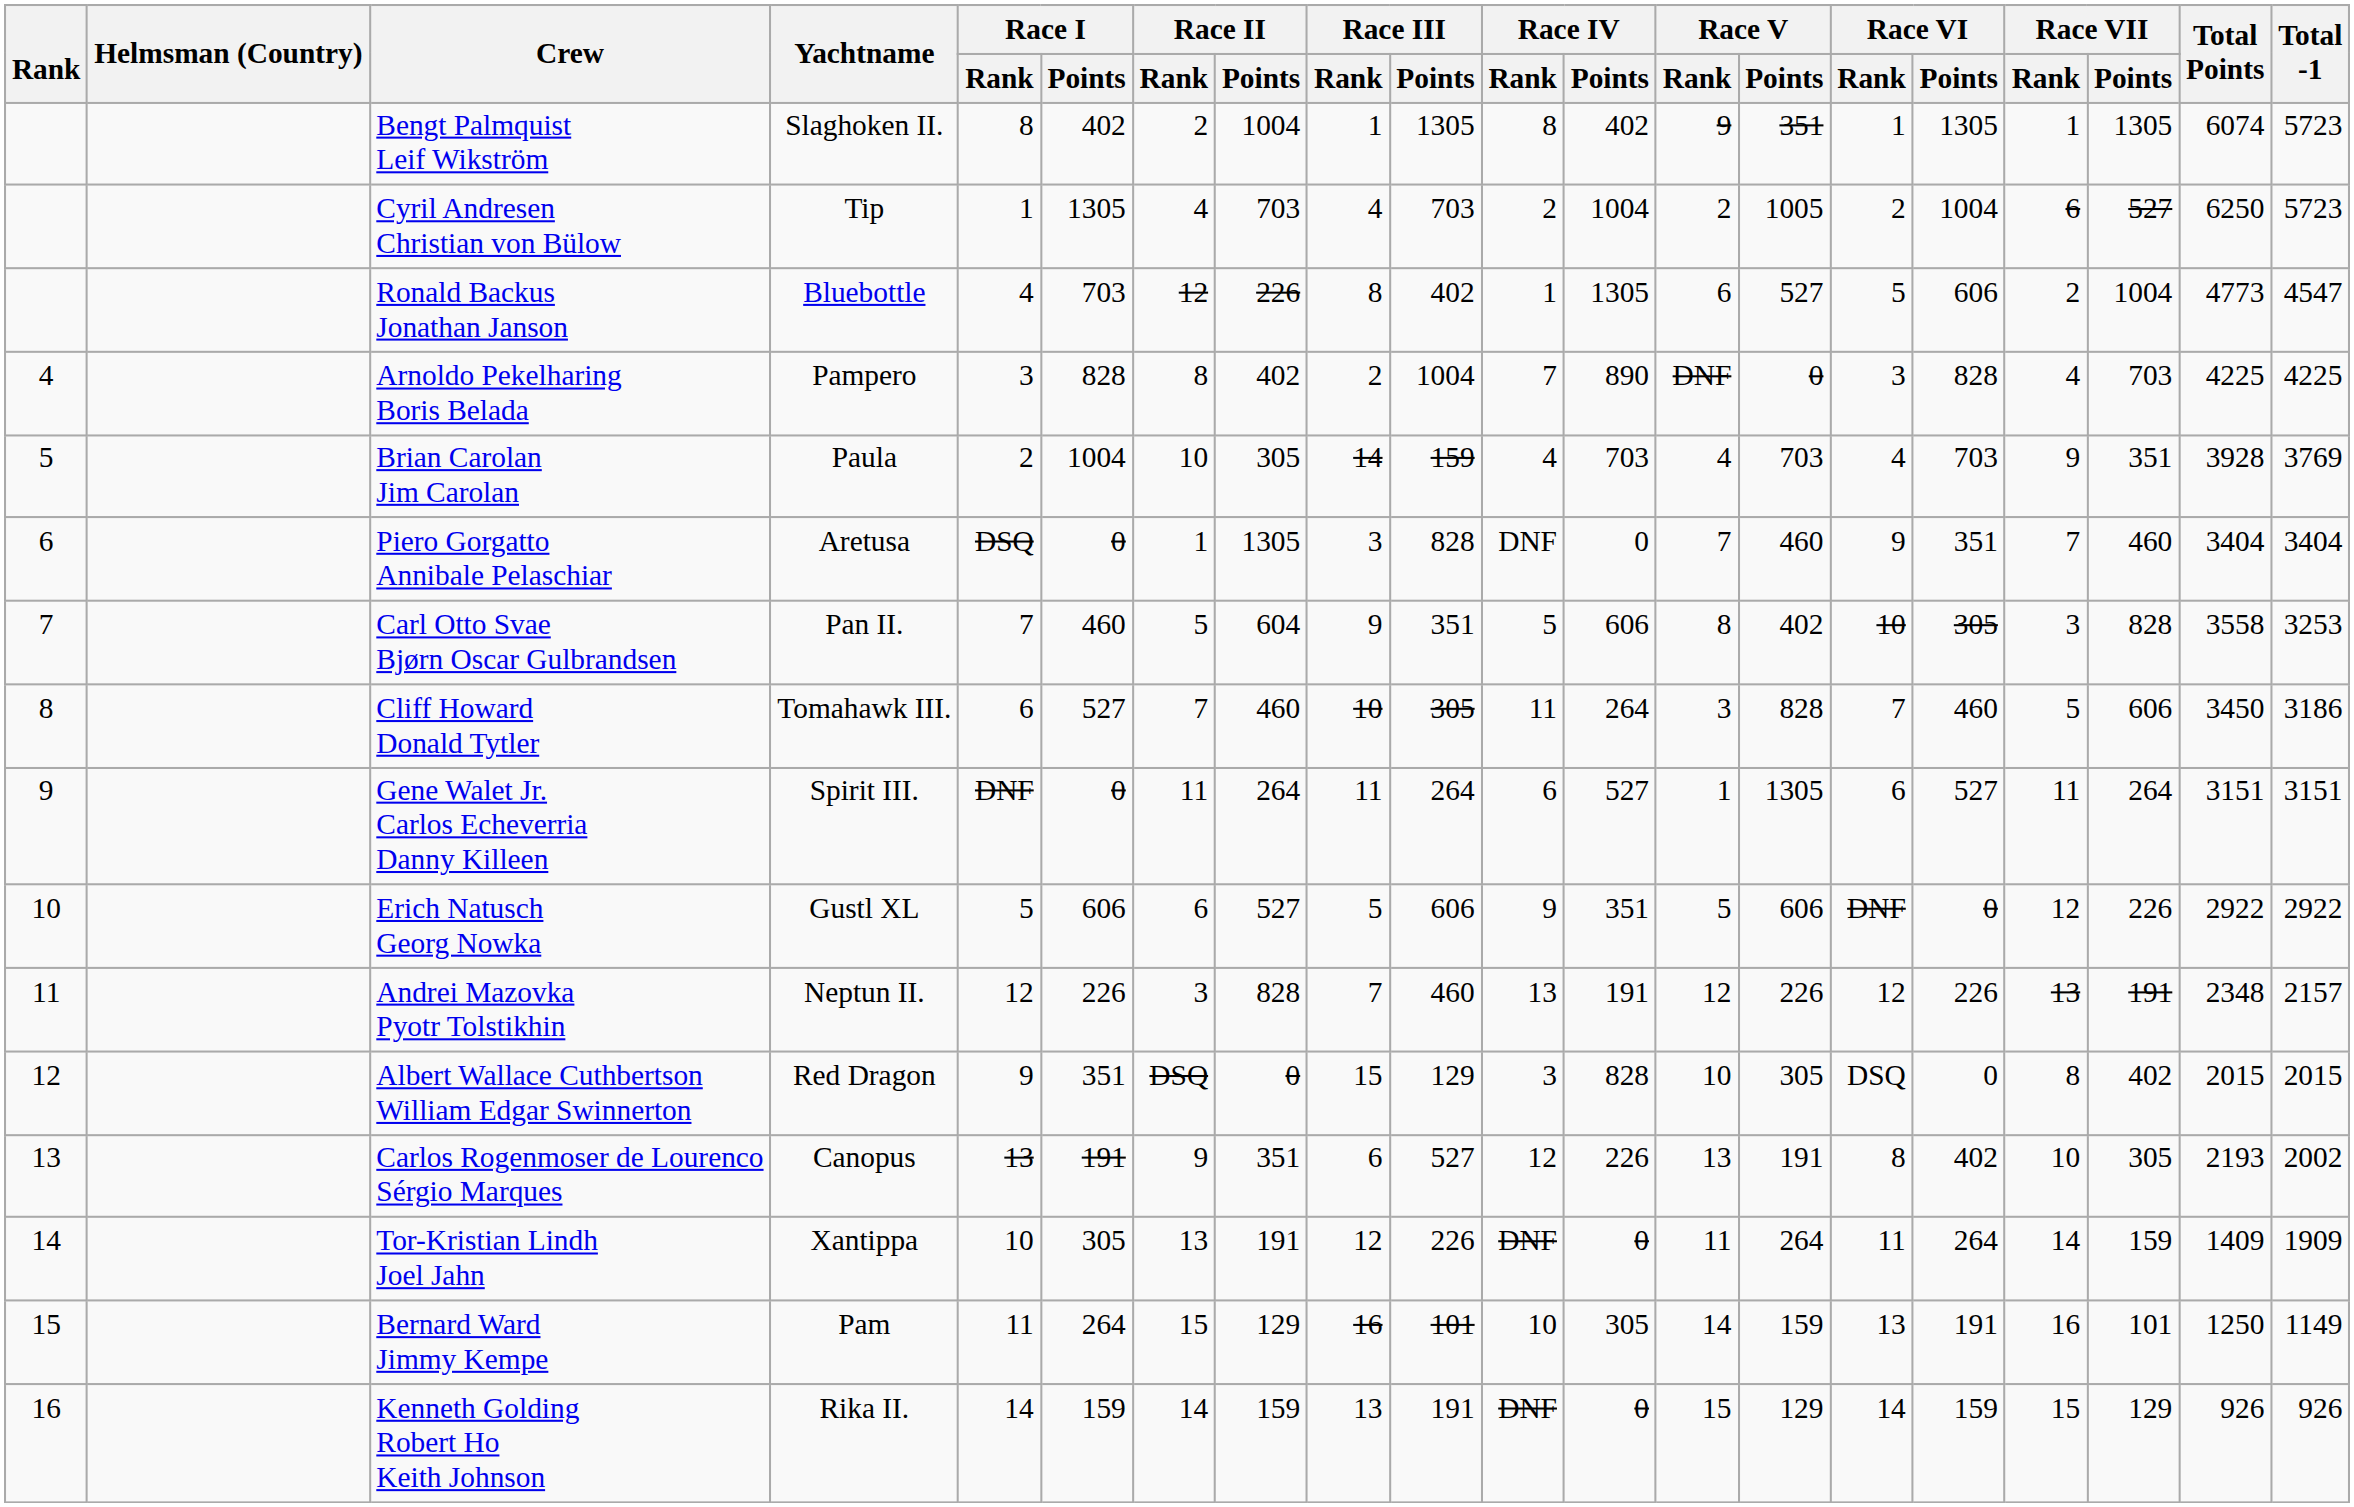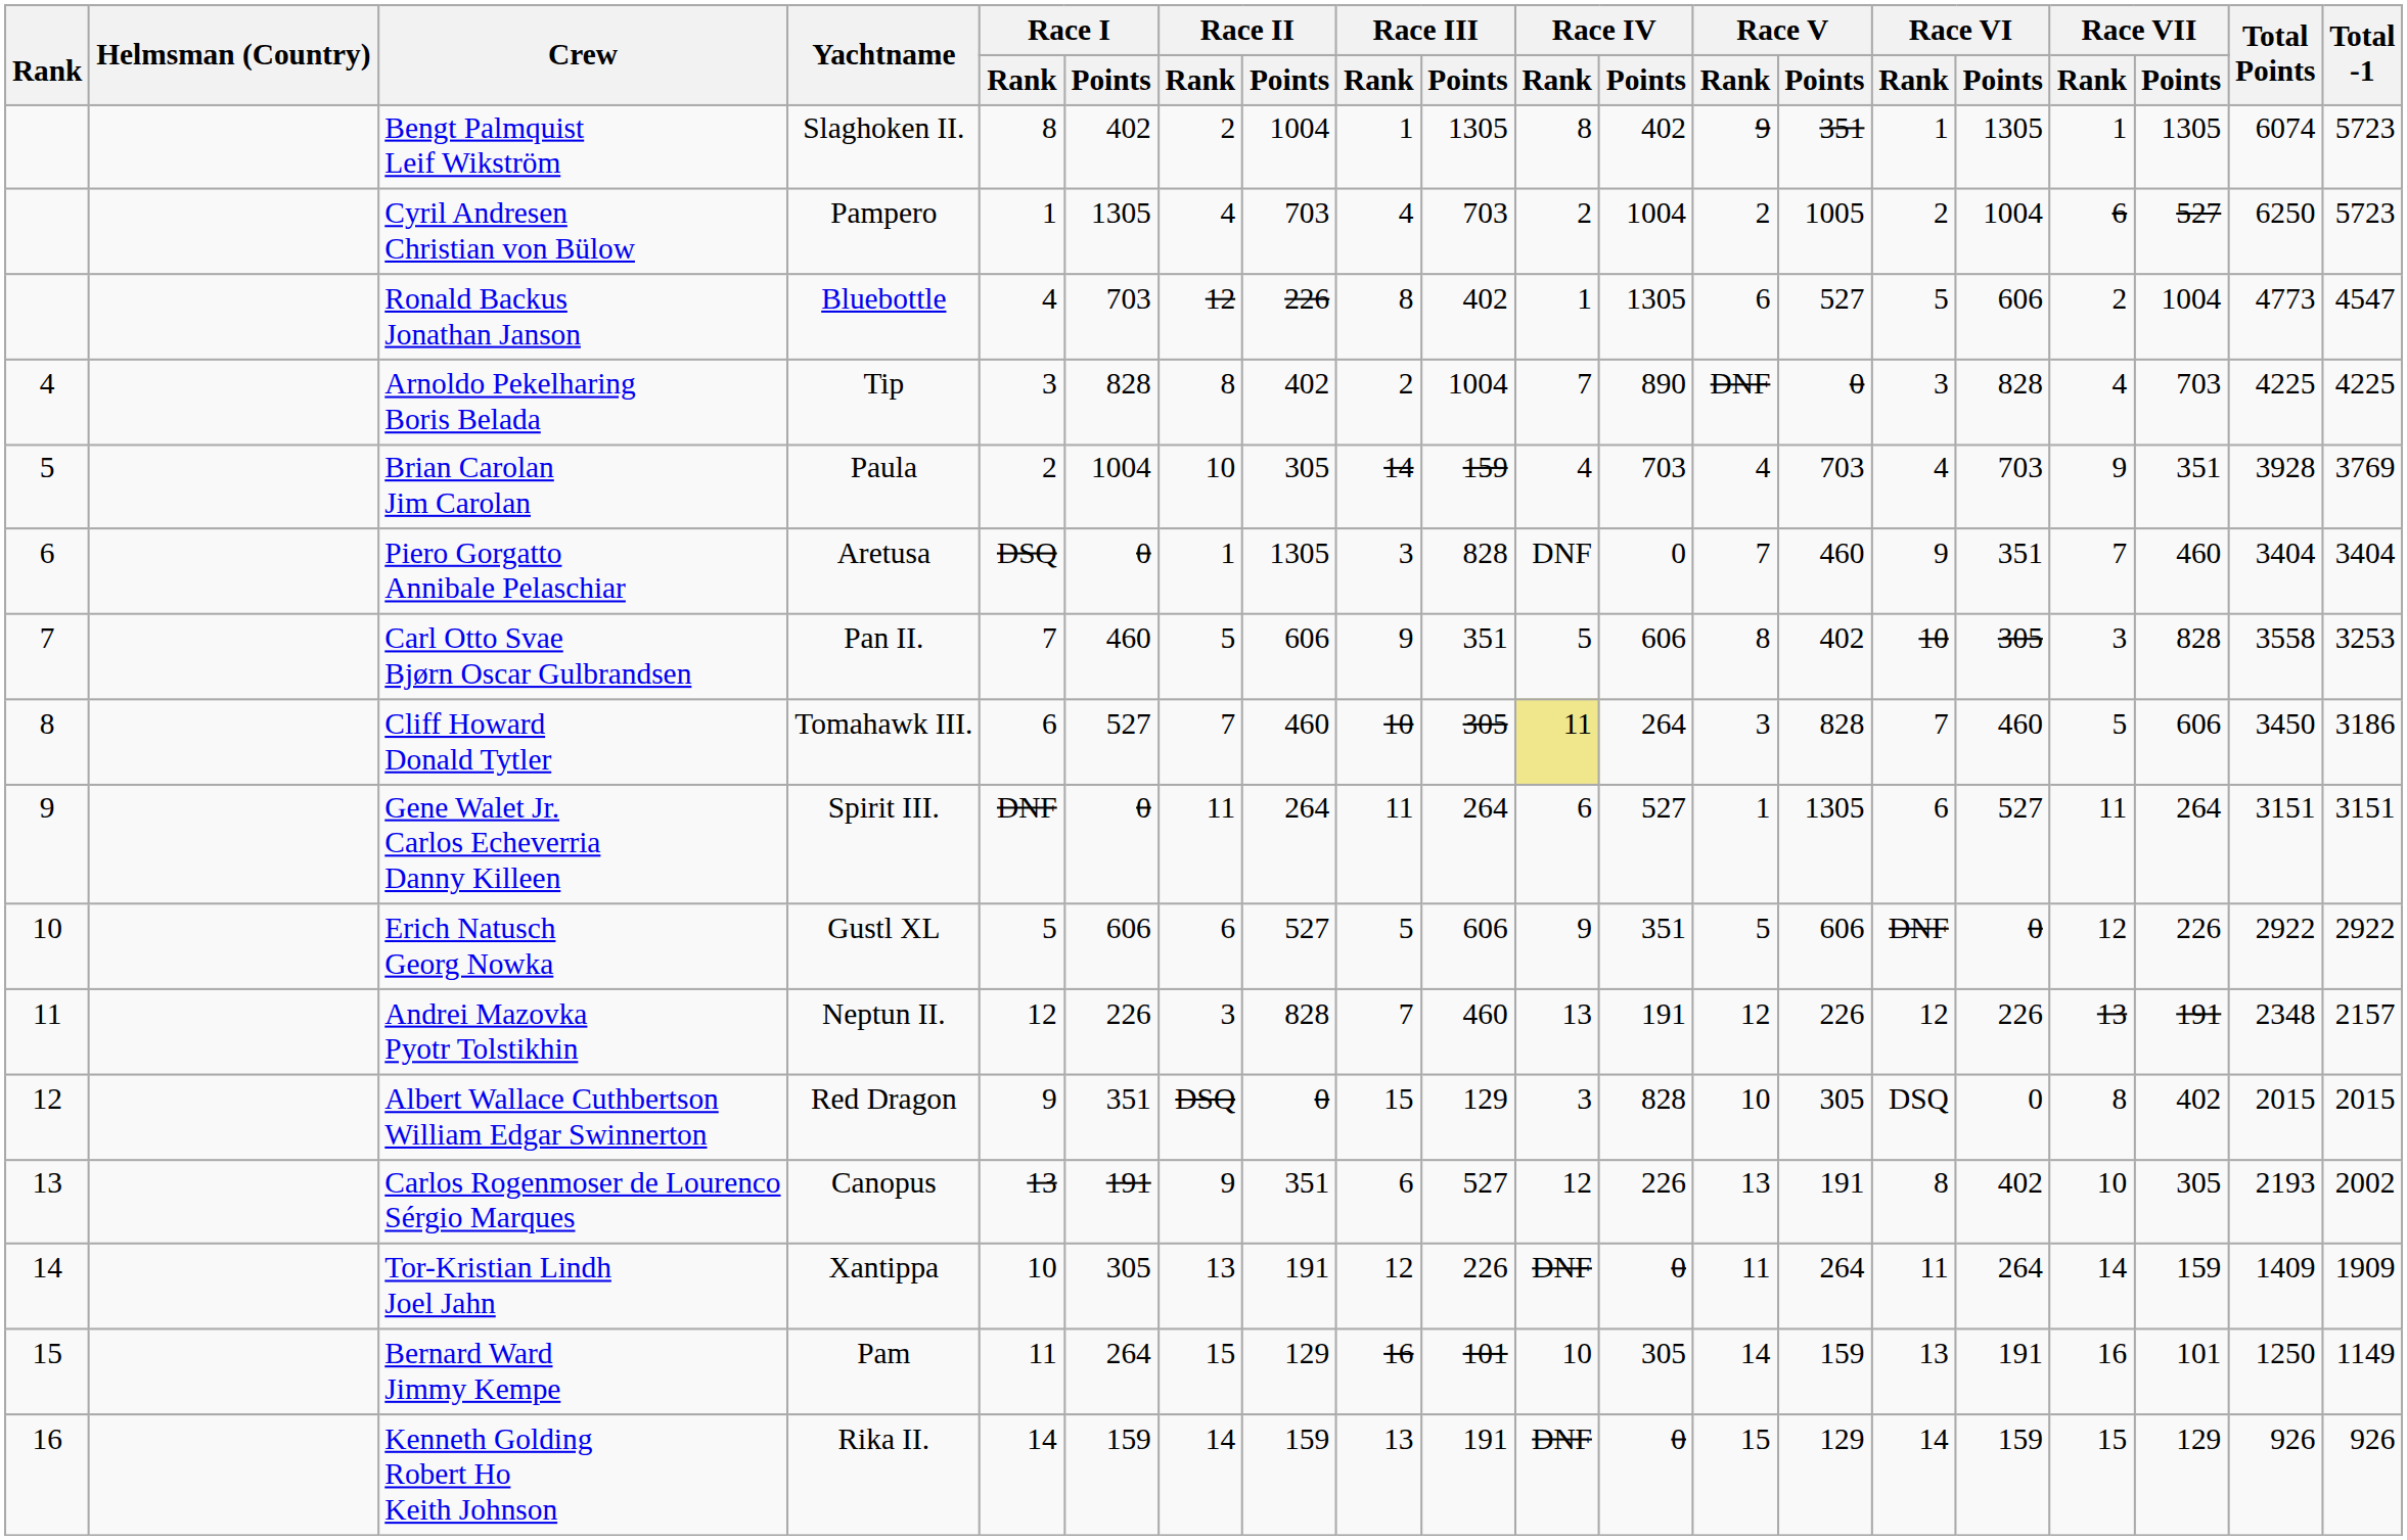Cyril Andresen Christian von Bülow | Yachtname: Tip -> Pampero
Arnoldo Pekelharing Boris Belada | Yachtname: Pampero -> Tip
Carl Otto Svae Bjørn Oscar Gulbrandsen | Race II / Points: 604 -> 606
Cliff Howard Donald Tytler | Race IV / Rank: no background -> khaki background
